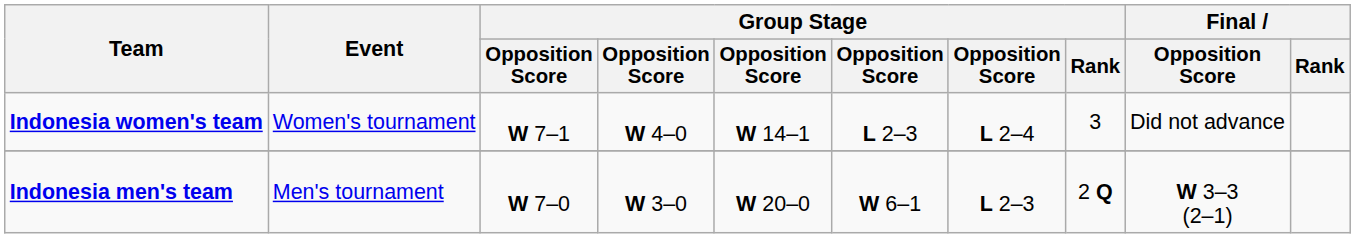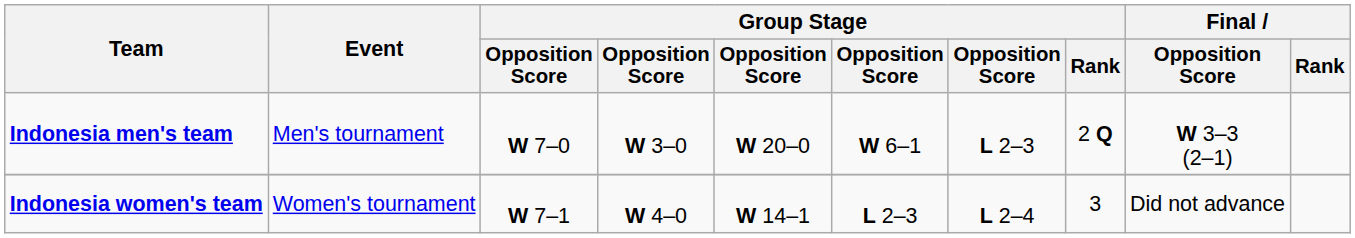rows swapped: Indonesia men's team <-> Indonesia women's team
